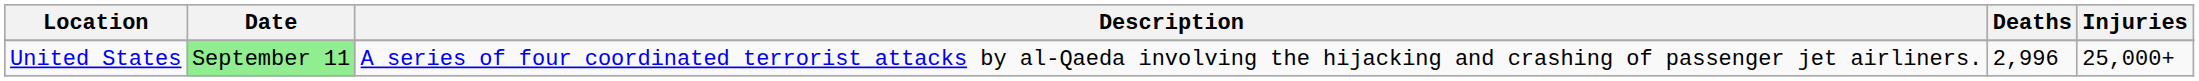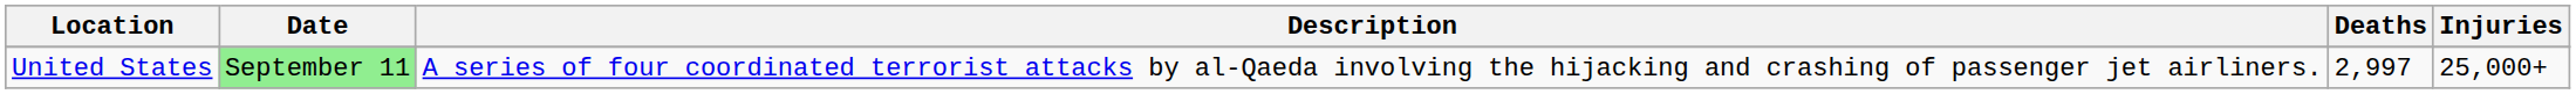United States | Deaths: 2,996 -> 2,997
